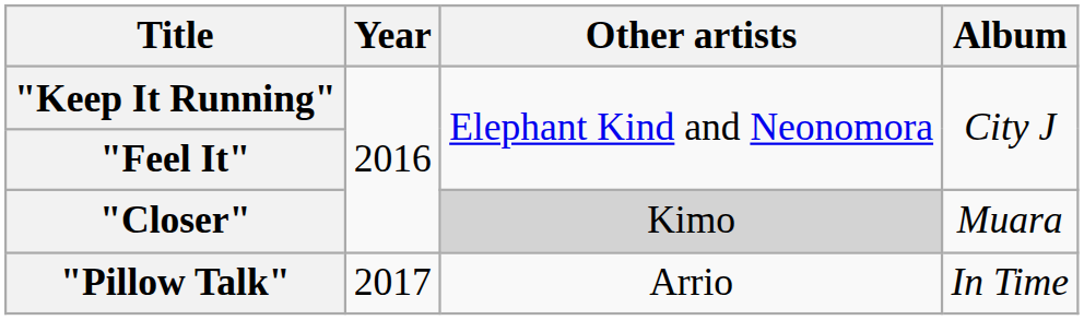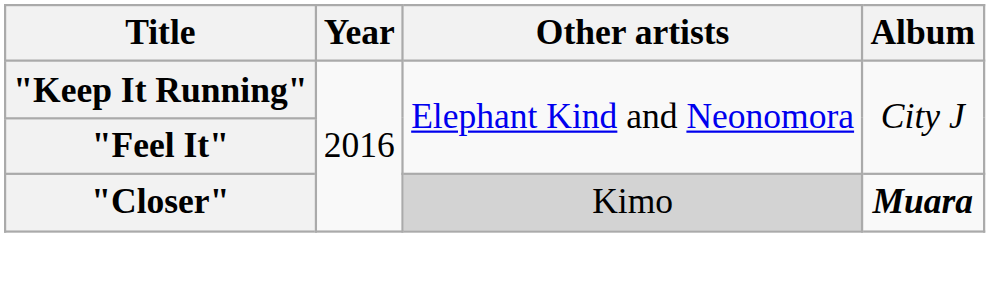"Closer" | Album: normal -> bold
- row: "Pillow Talk" | 2017 | Arrio | In Time
